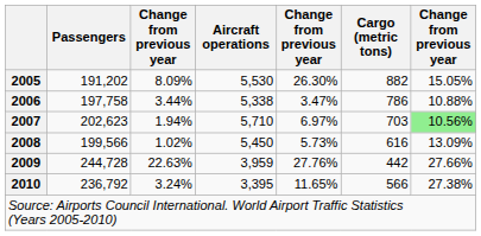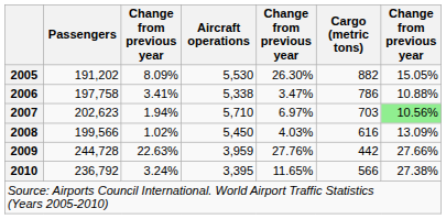2006 | column 3: 3.44% -> 3.41%
2008 | column 5: 5.73% -> 4.03%
